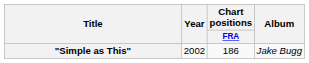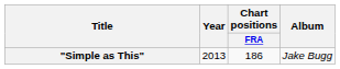"Simple as This" | Year: 2002 -> 2013
